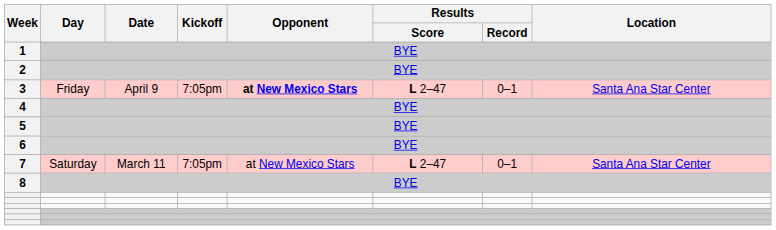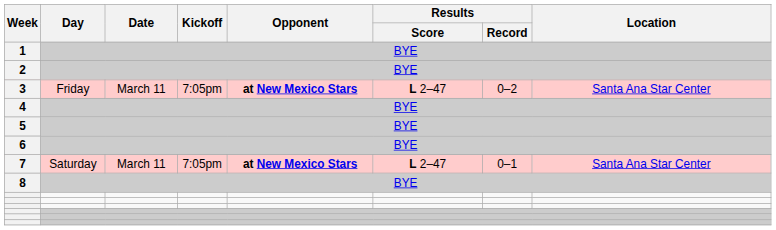3 | Date: April 9 -> March 11
3 | Results / Record: 0–1 -> 0–2
7 | Opponent: normal -> bold
